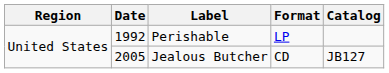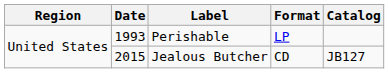Perishable | Date: 1992 -> 1993
Jealous Butcher | Date: 2005 -> 2015
